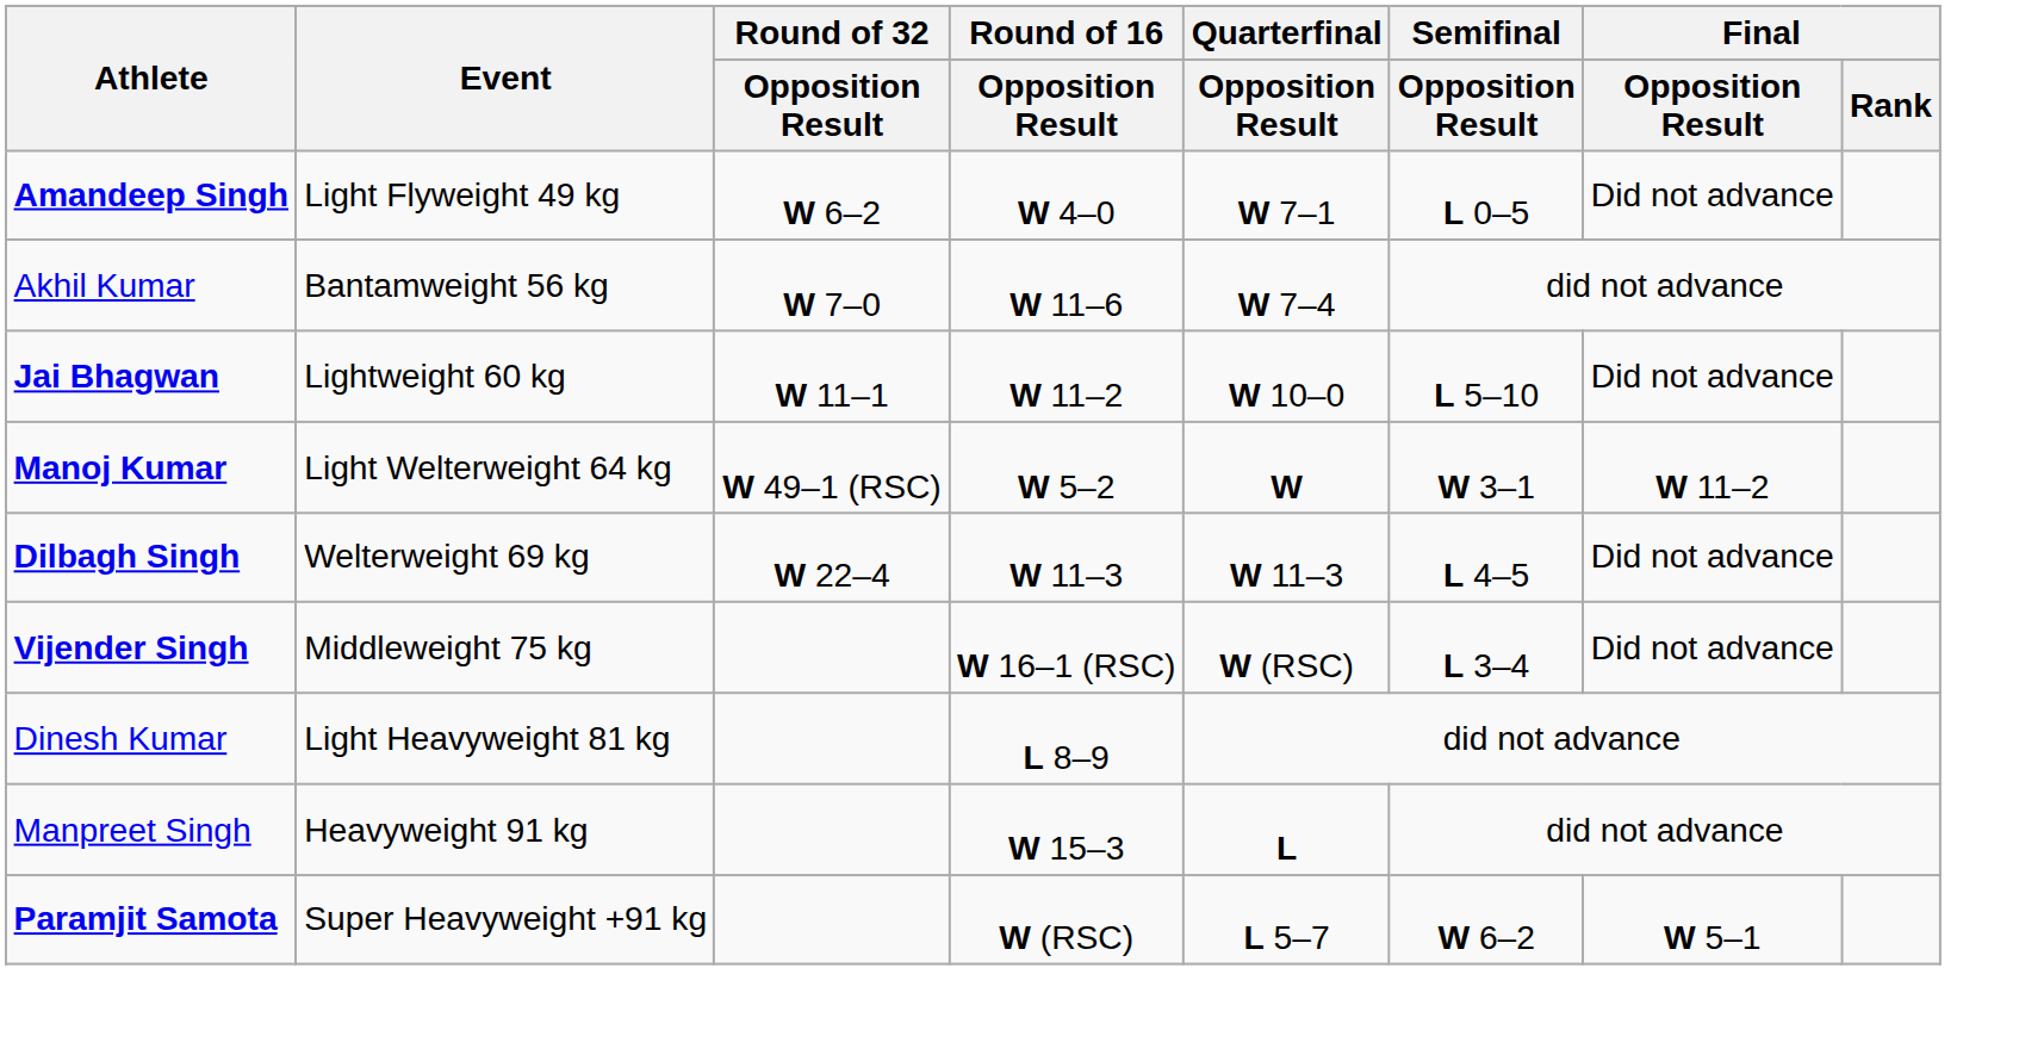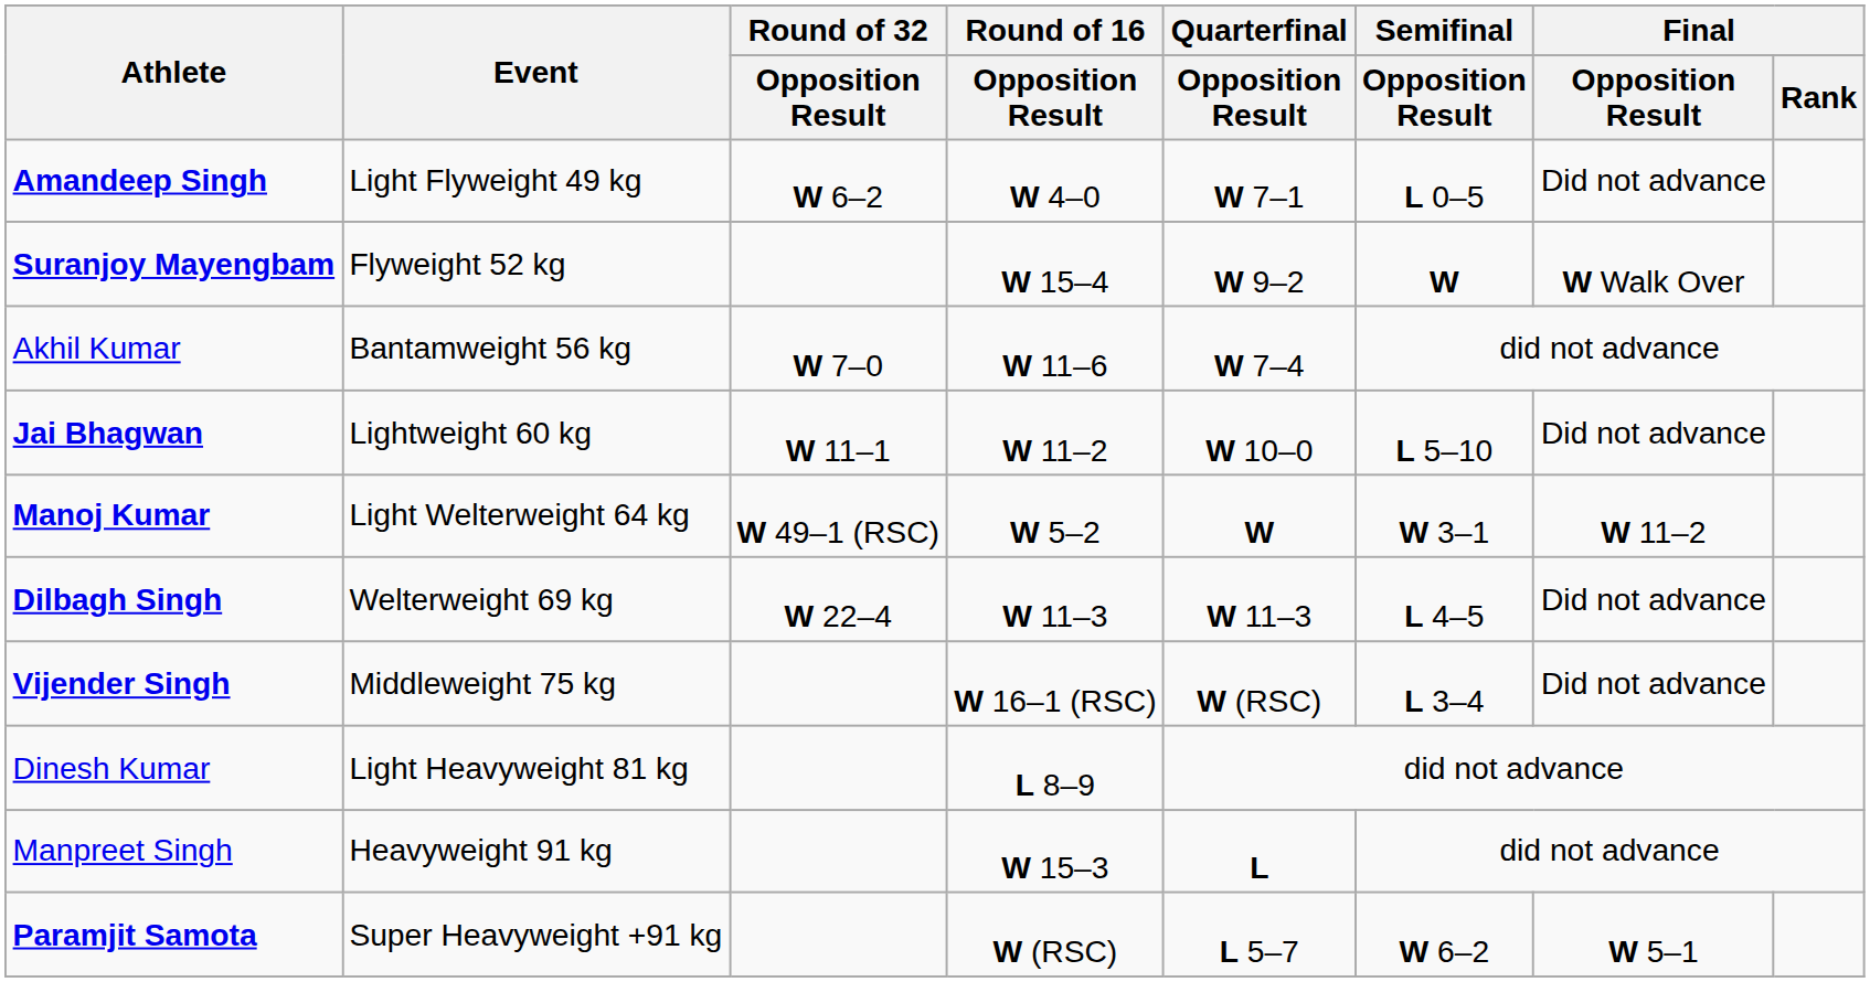+ row: Suranjoy Mayengbam | Flyweight 52 kg | W 15–4 | W 9–2 | W | W Walk Over
